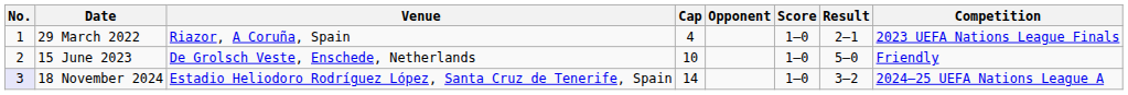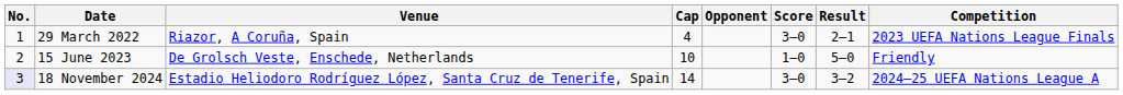29 March 2022 | Score: 1–0 -> 3–0
18 November 2024 | Score: 1–0 -> 3–0
